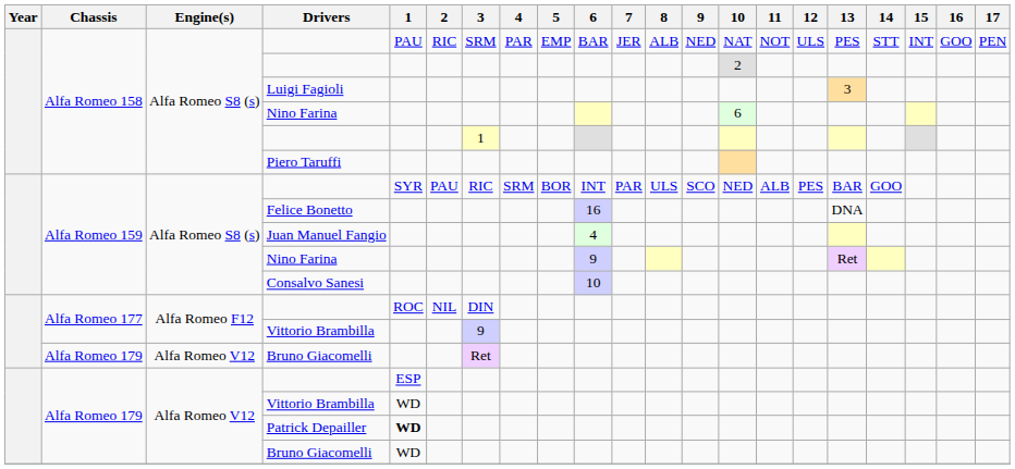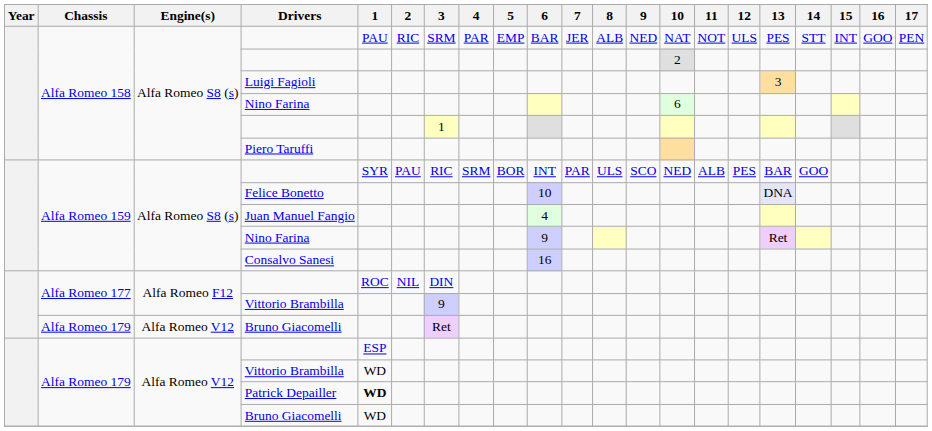Felice Bonetto | 6: 16 -> 10
Felice Bonetto | 13: no background -> lavender background
Consalvo Sanesi | 6: 10 -> 16
